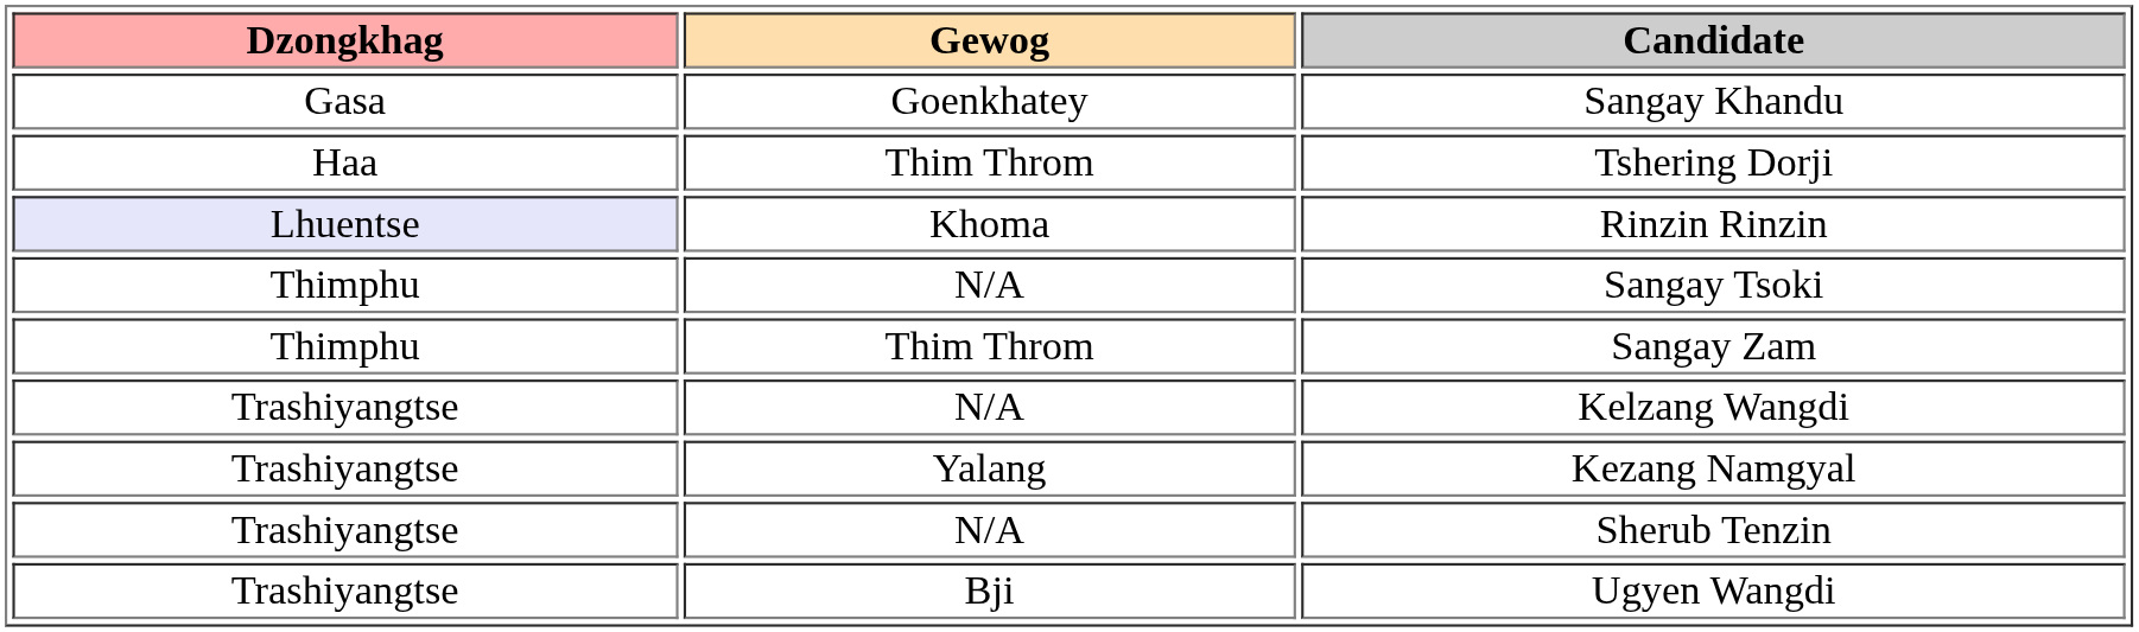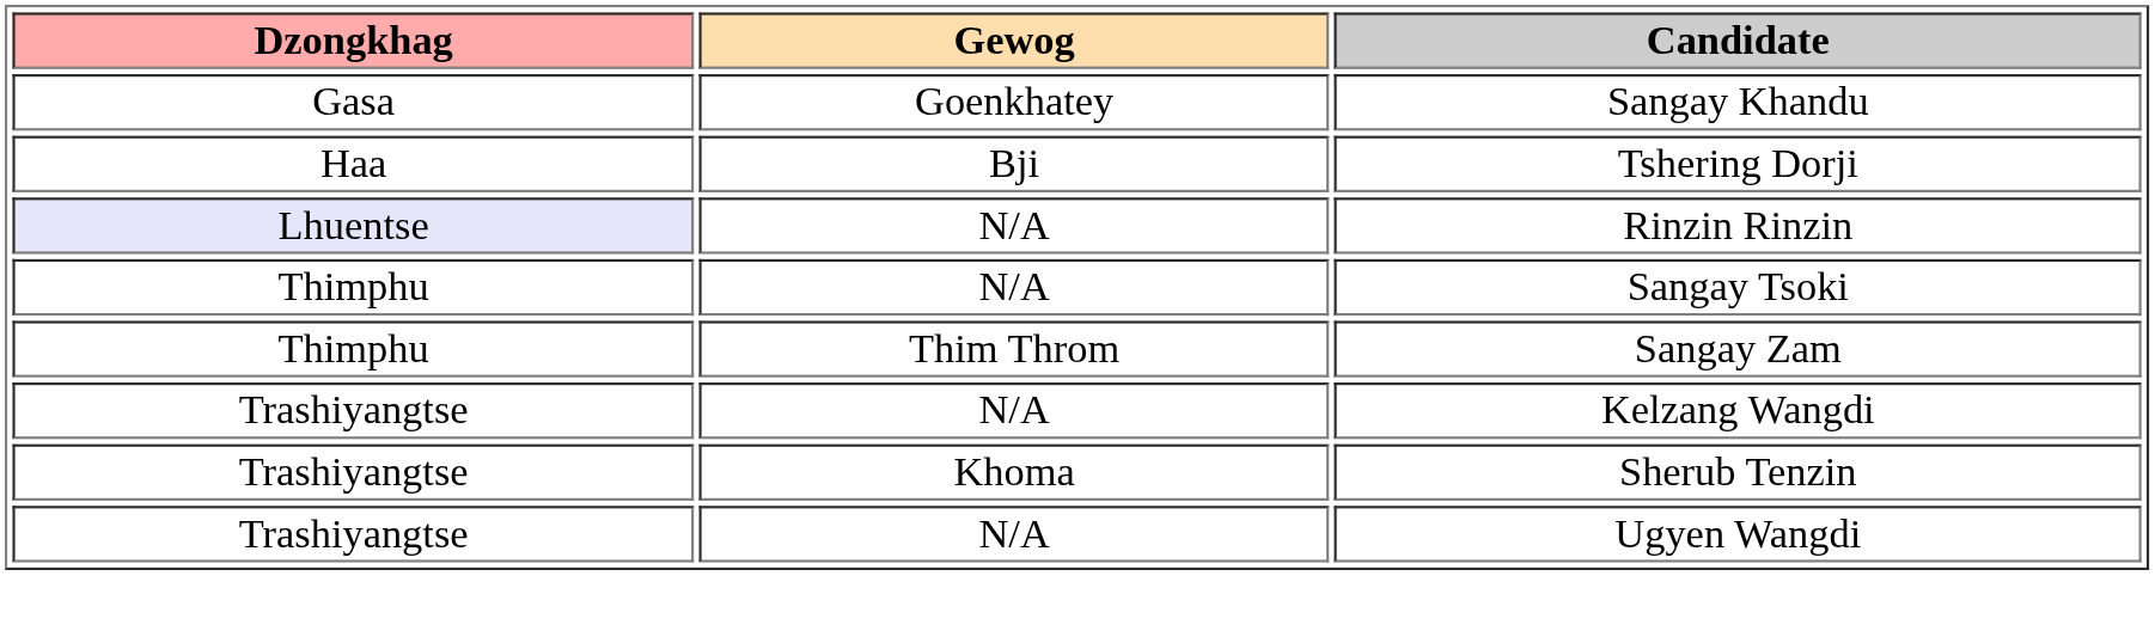Tshering Dorji | Gewog: Thim Throm -> Bji
Rinzin Rinzin | Gewog: Khoma -> N/A
- row: Trashiyangtse | Yalang | Kezang Namgyal
Sherub Tenzin | Gewog: N/A -> Khoma
Ugyen Wangdi | Gewog: Bji -> N/A
